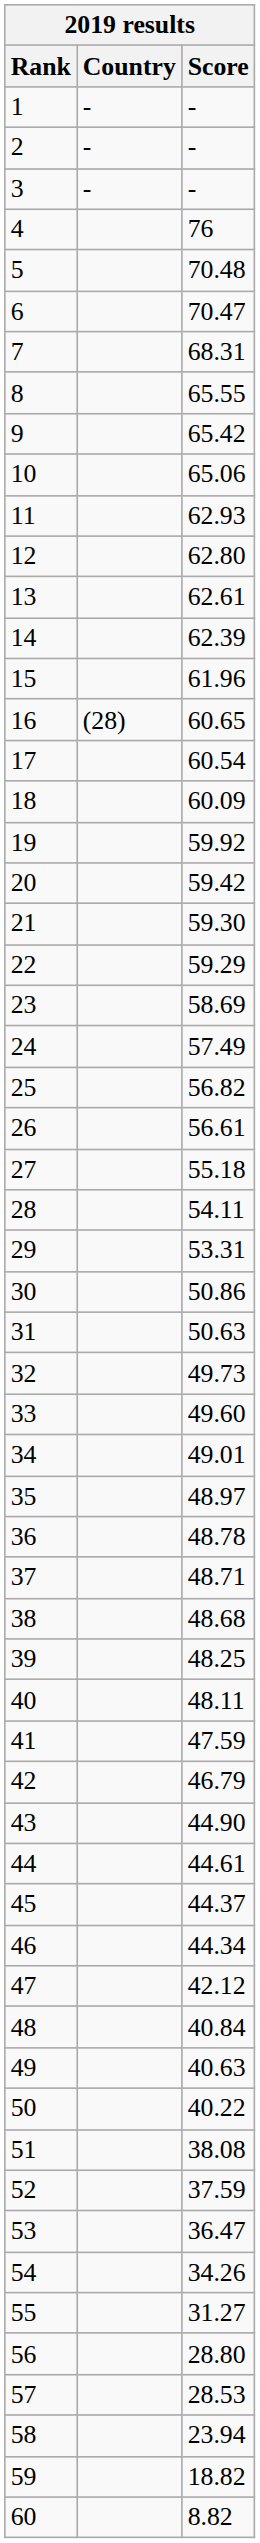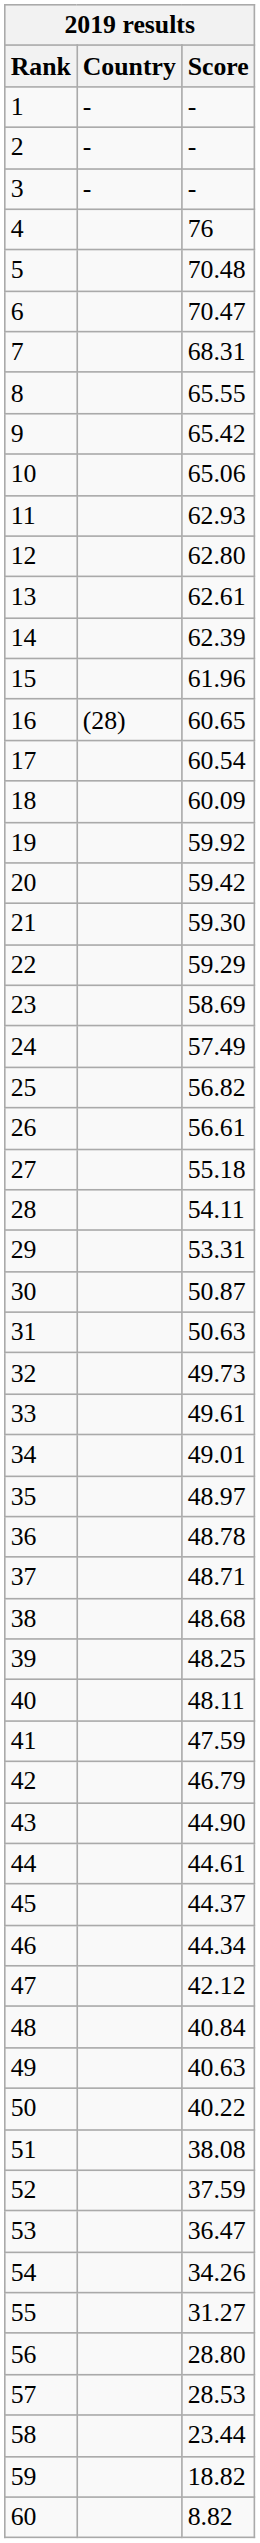30 | Score: 50.86 -> 50.87
33 | Score: 49.60 -> 49.61
58 | Score: 23.94 -> 23.44
